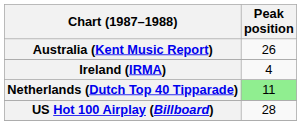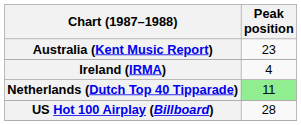Australia (Kent Music Report) | Peak position: 26 -> 23
